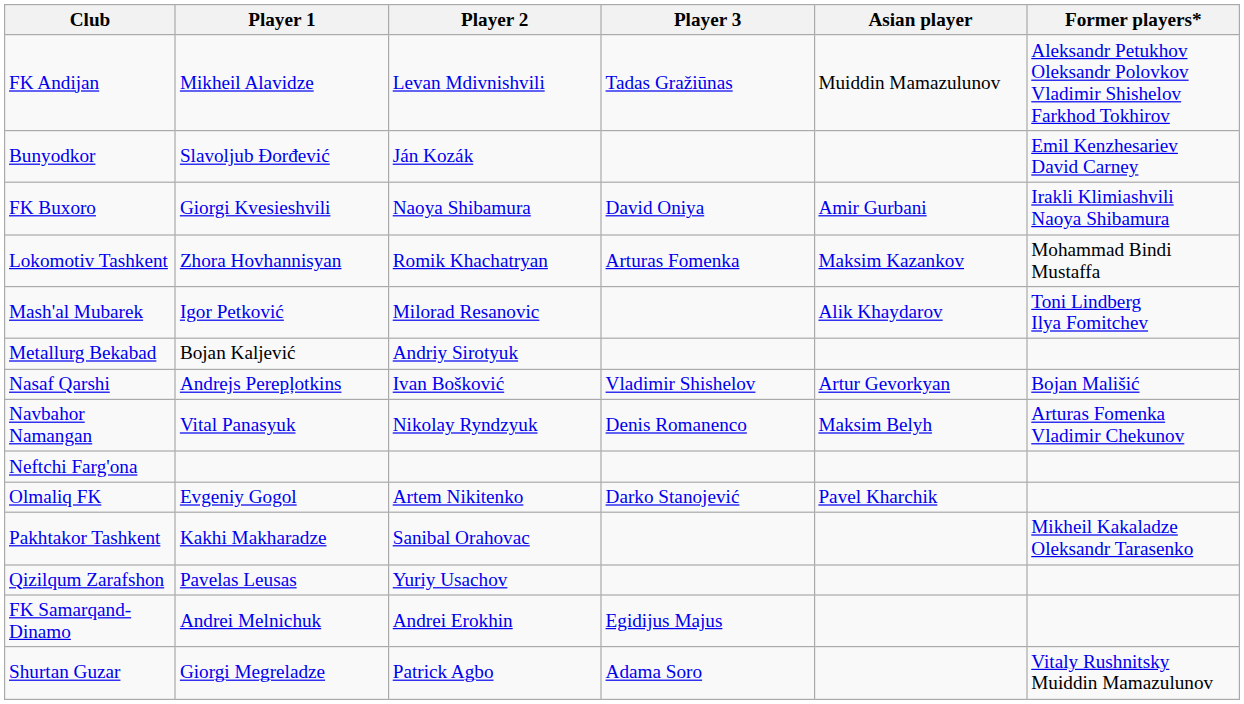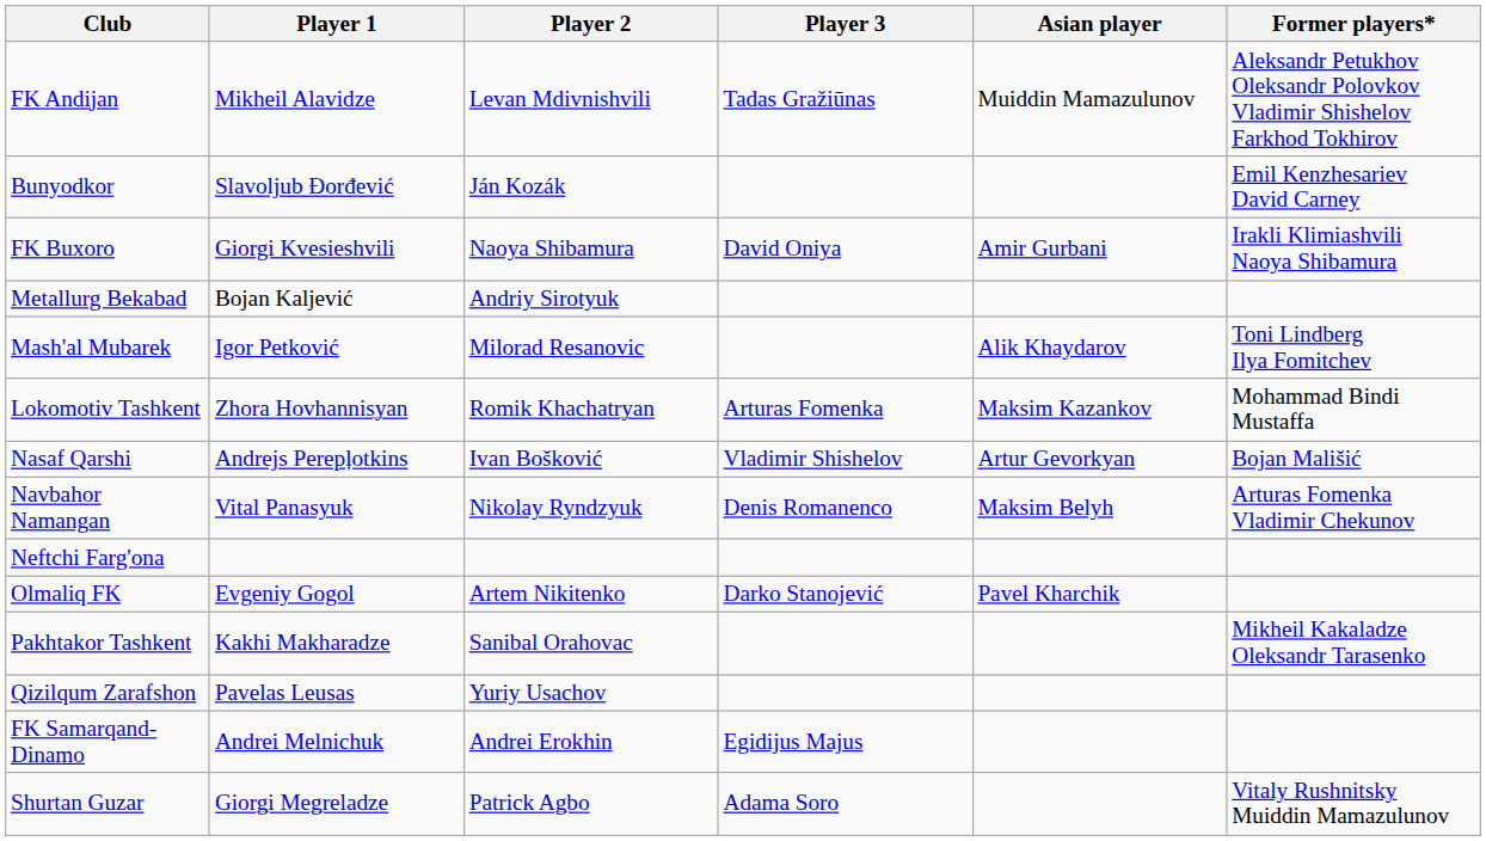rows swapped: Lokomotiv Tashkent <-> Metallurg Bekabad
